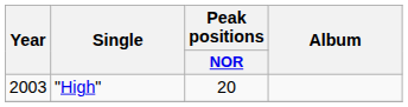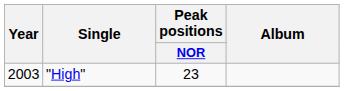"High" | Peak positions / NOR: 20 -> 23
